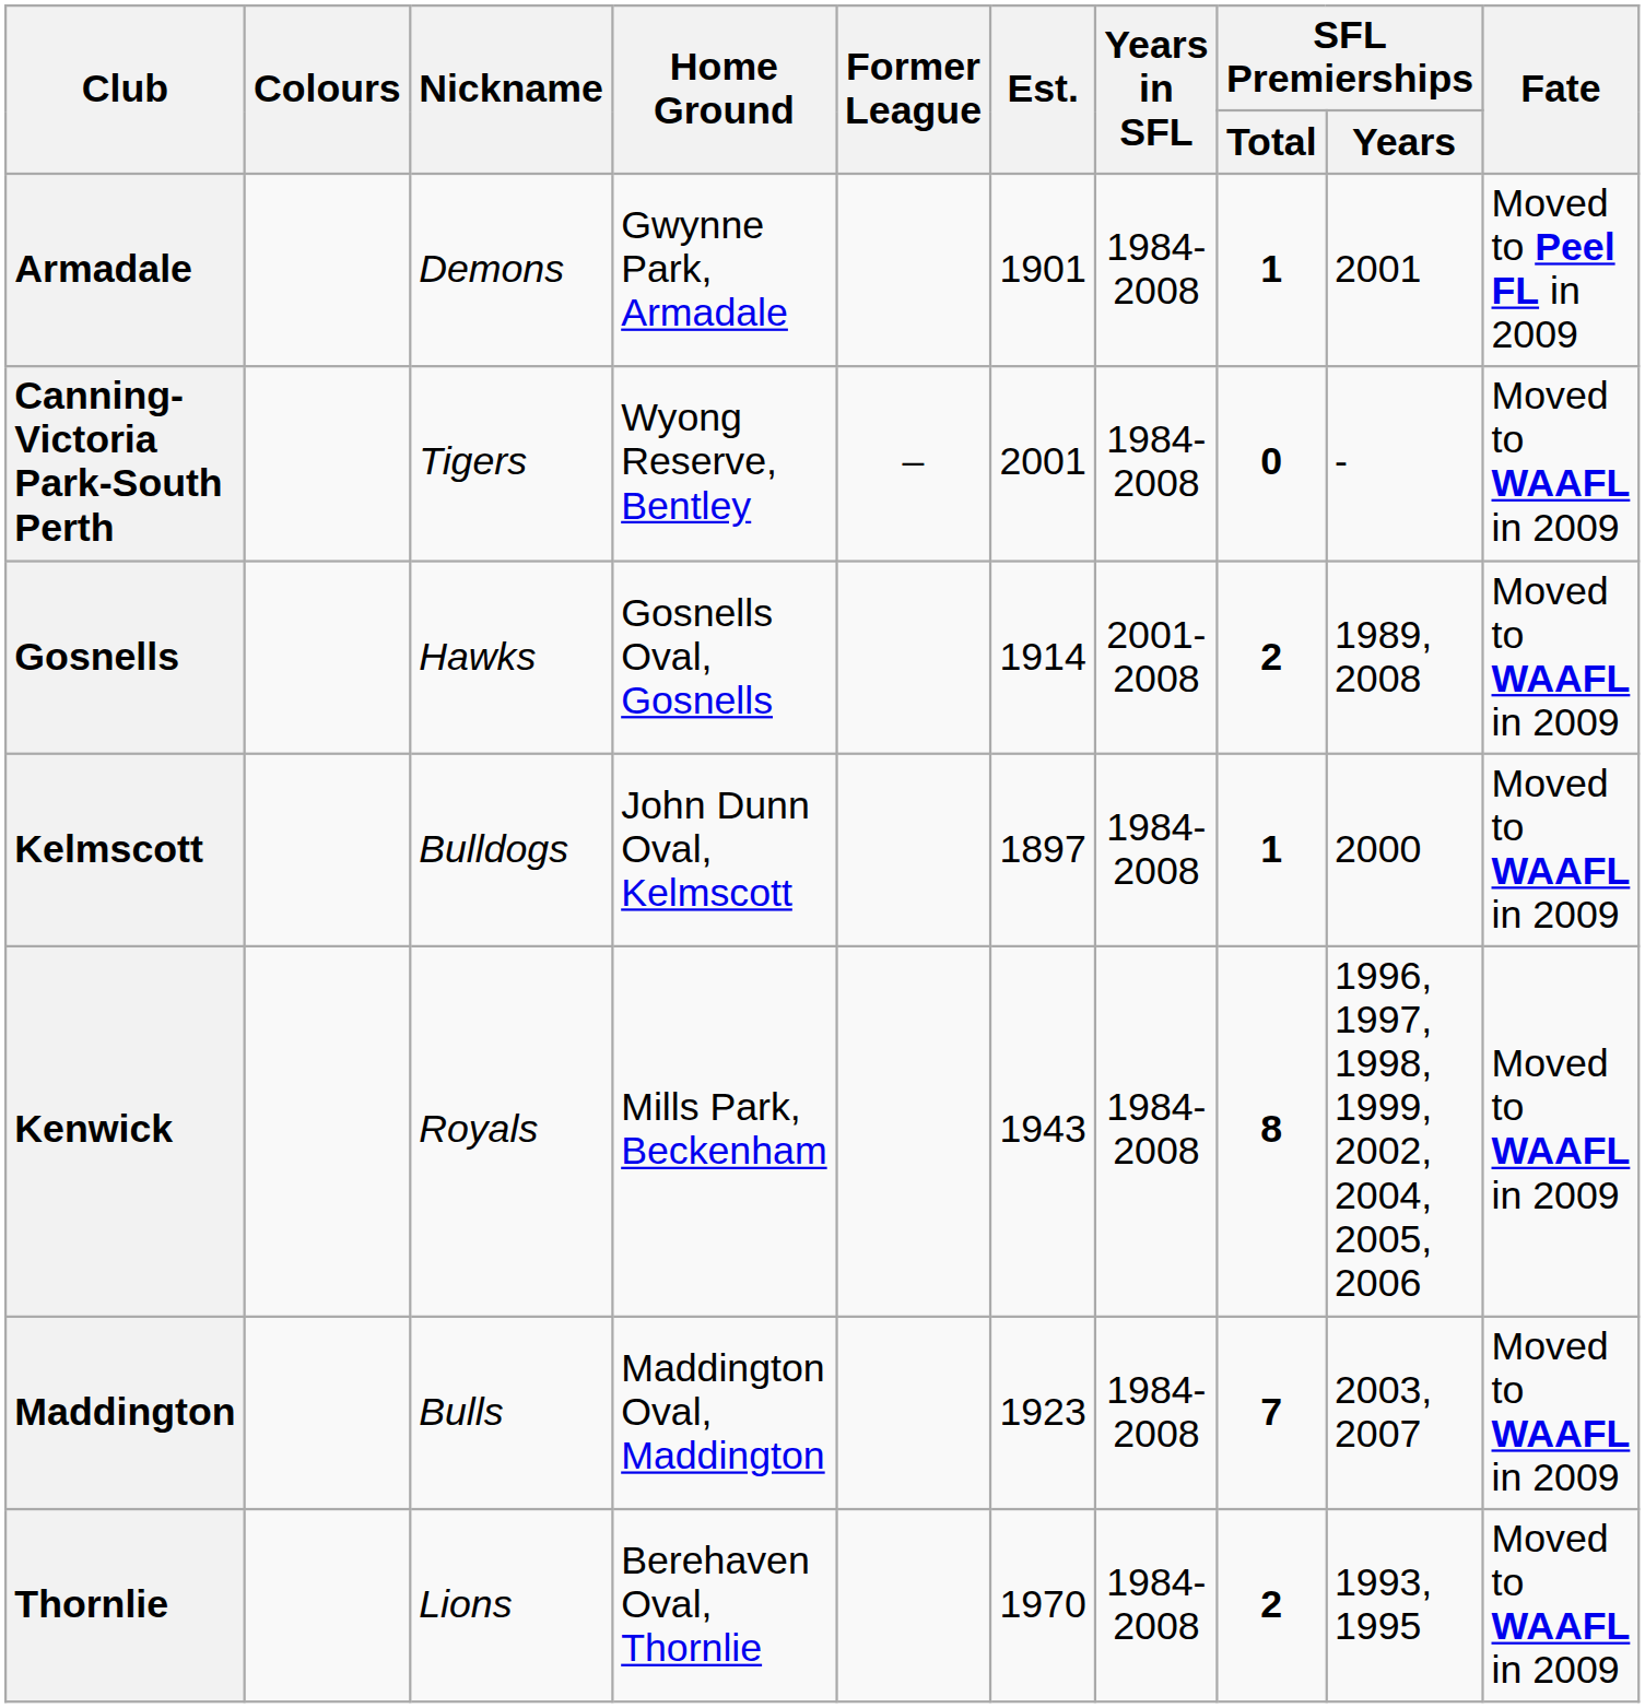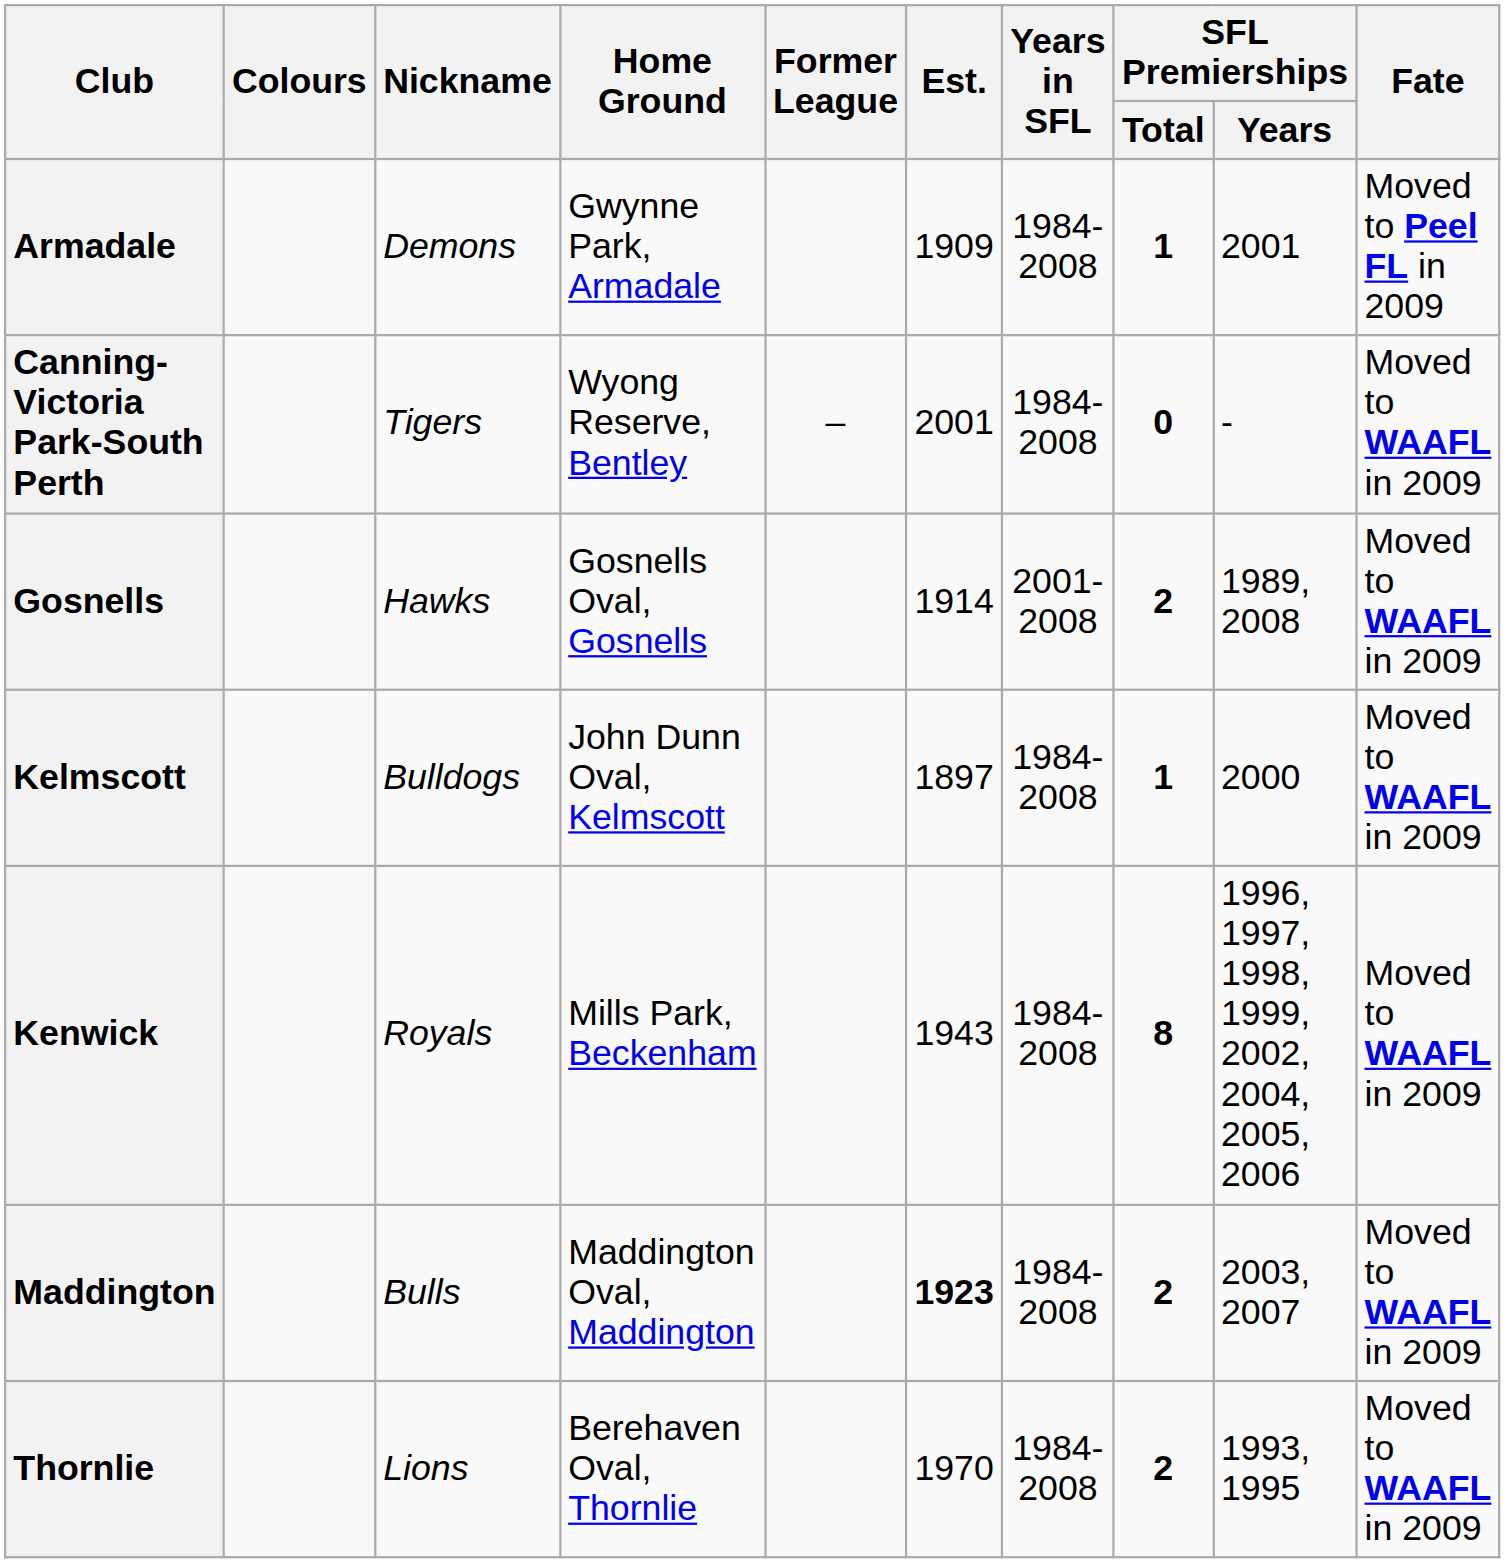Armadale | Est.: 1901 -> 1909
Maddington | Est.: normal -> bold
Maddington | SFL Premierships / Total: 7 -> 2
